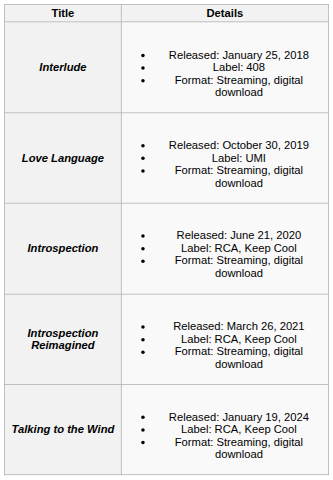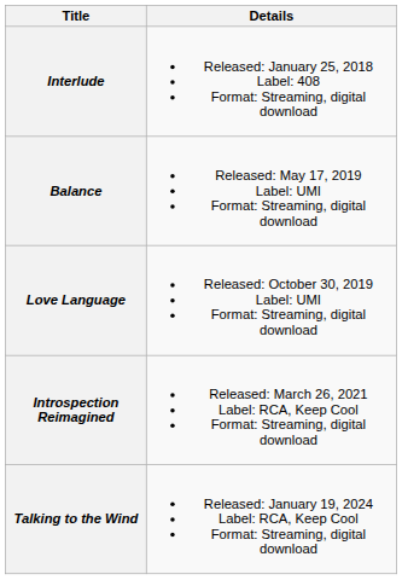+ row: Balance | Released: May 17, 2019 Label: UMI Format: Streaming, digital download
- row: Introspection | Released: June 21, 2020 Label: RCA, Keep Cool Format: Streaming, digital download
